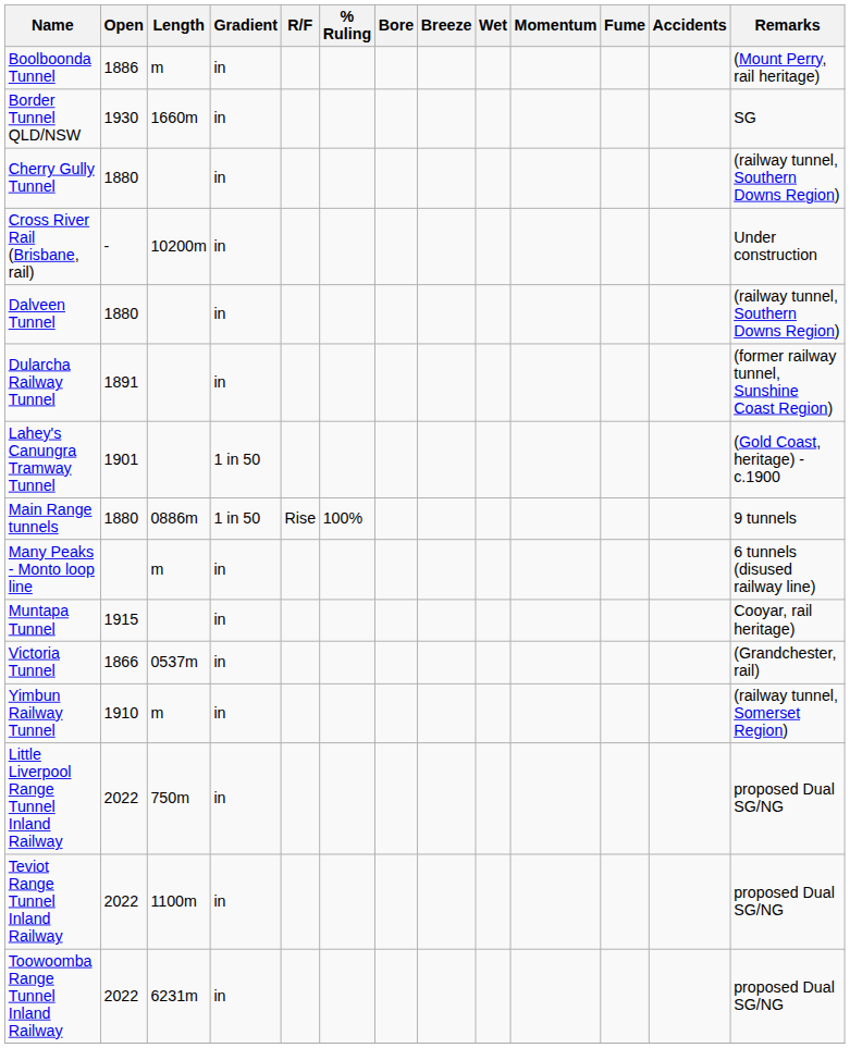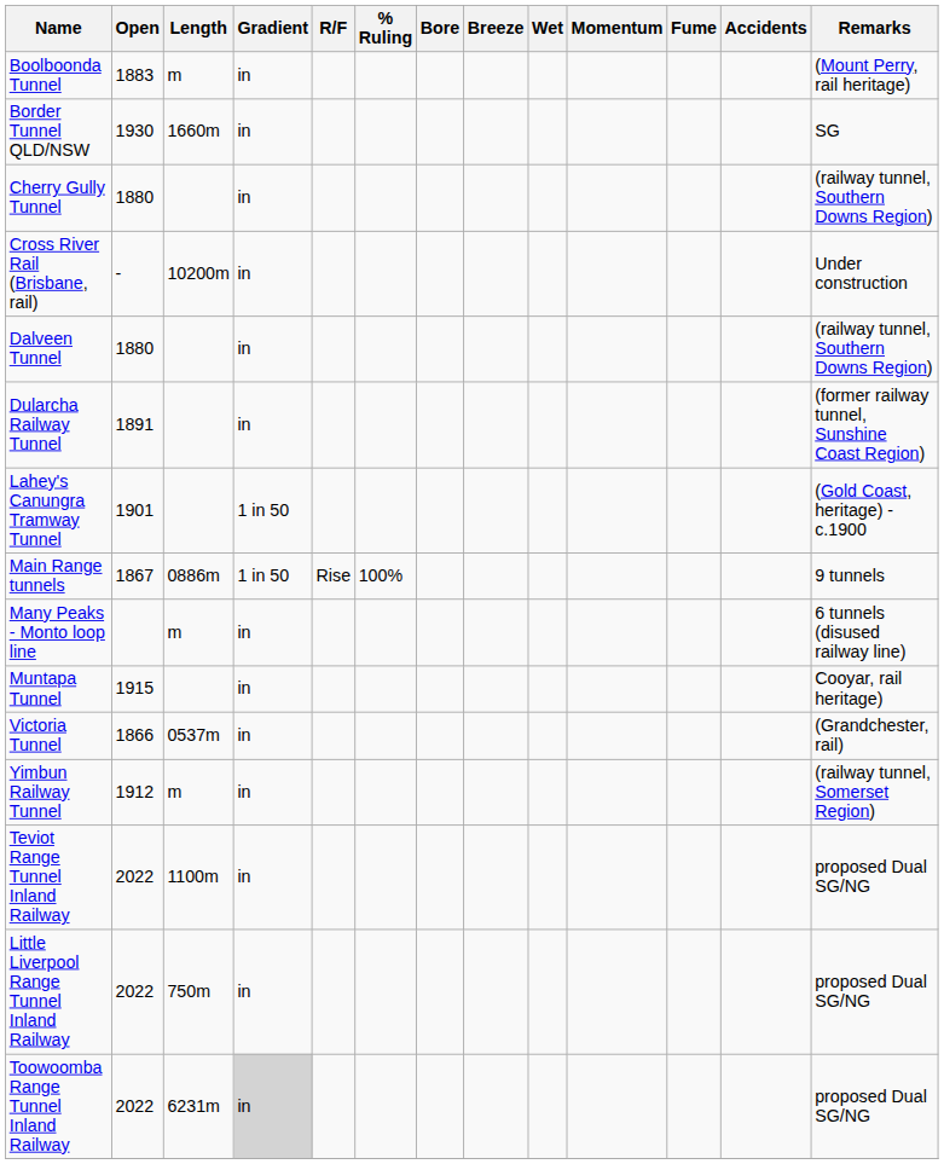Boolboonda Tunnel | Open: 1886 -> 1883
Main Range tunnels | Open: 1880 -> 1867
Yimbun Railway Tunnel | Open: 1910 -> 1912
rows swapped: Teviot Range Tunnel Inland Railway <-> Little Liverpool Range Tunnel Inland Railway
Toowoomba Range Tunnel Inland Railway | Gradient: no background -> lightgrey background
